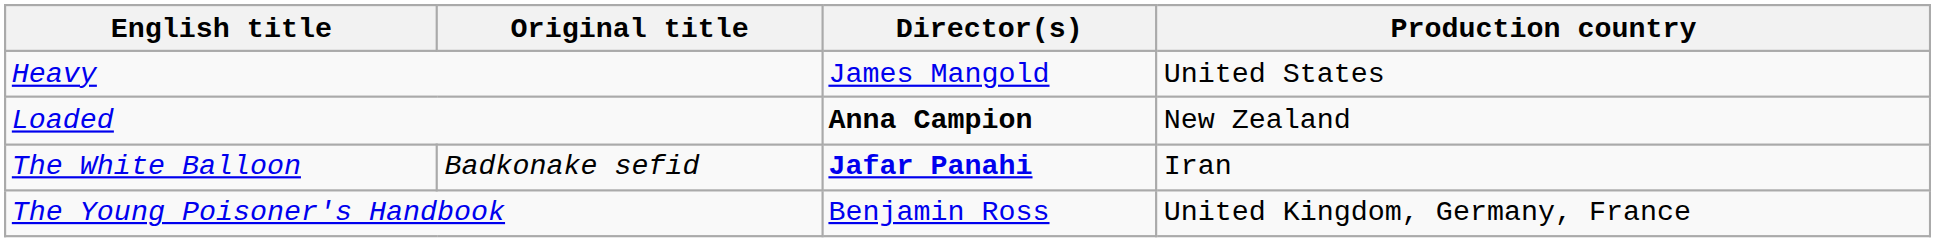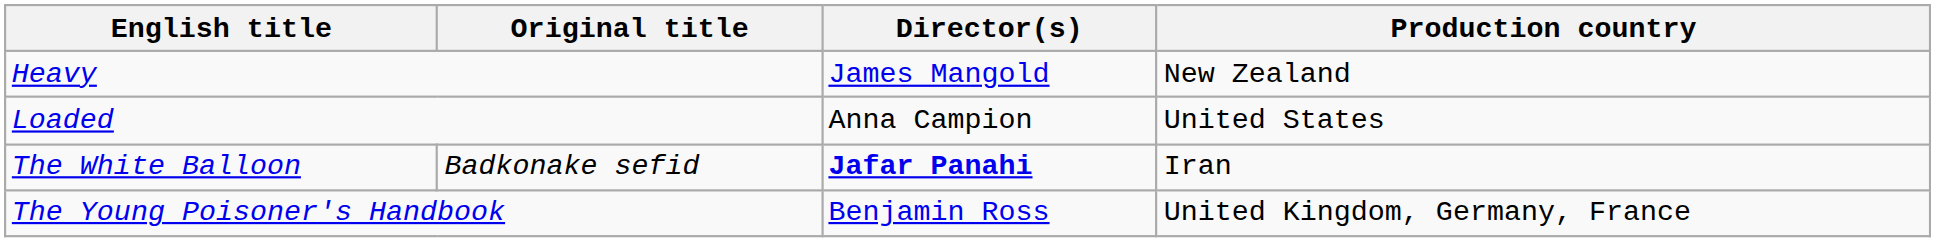Heavy | Production country: United States -> New Zealand
Loaded | Director(s): bold -> normal
Loaded | Production country: New Zealand -> United States
